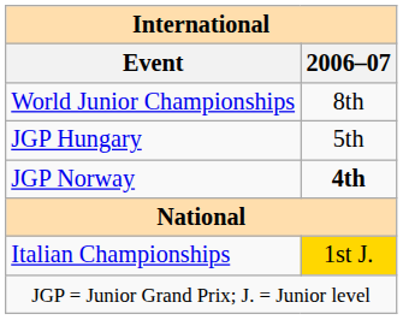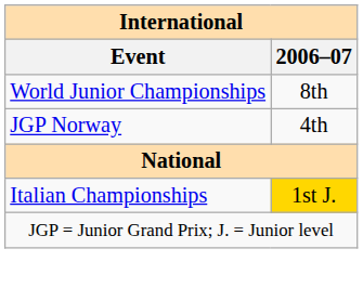- row: JGP Hungary | 5th
JGP Norway | 2006–07: bold -> normal
